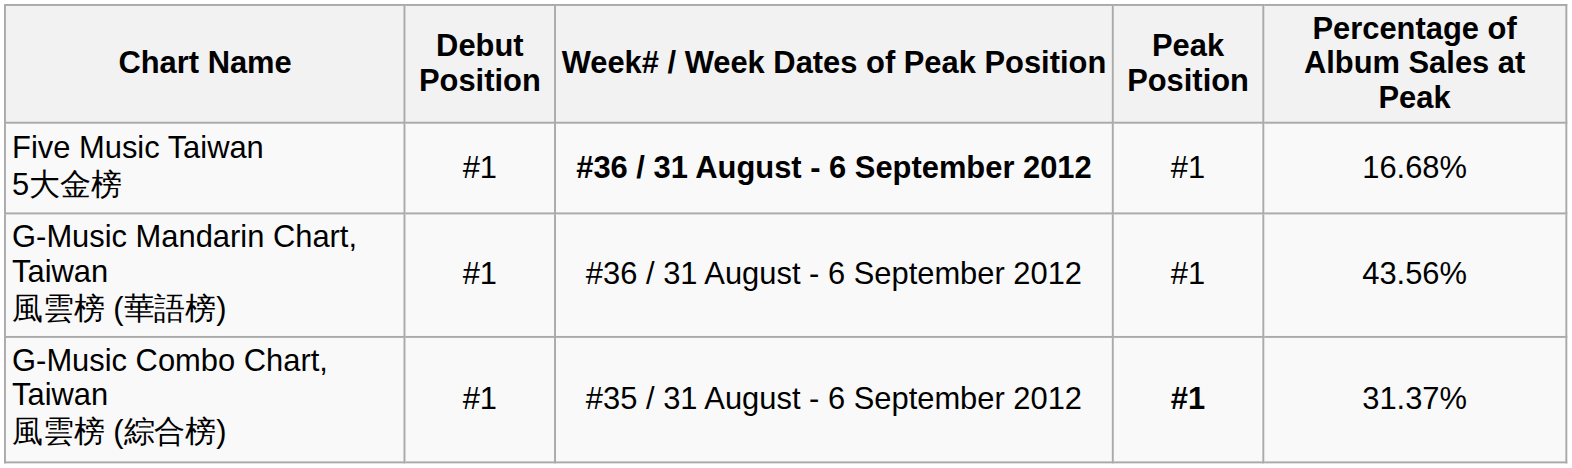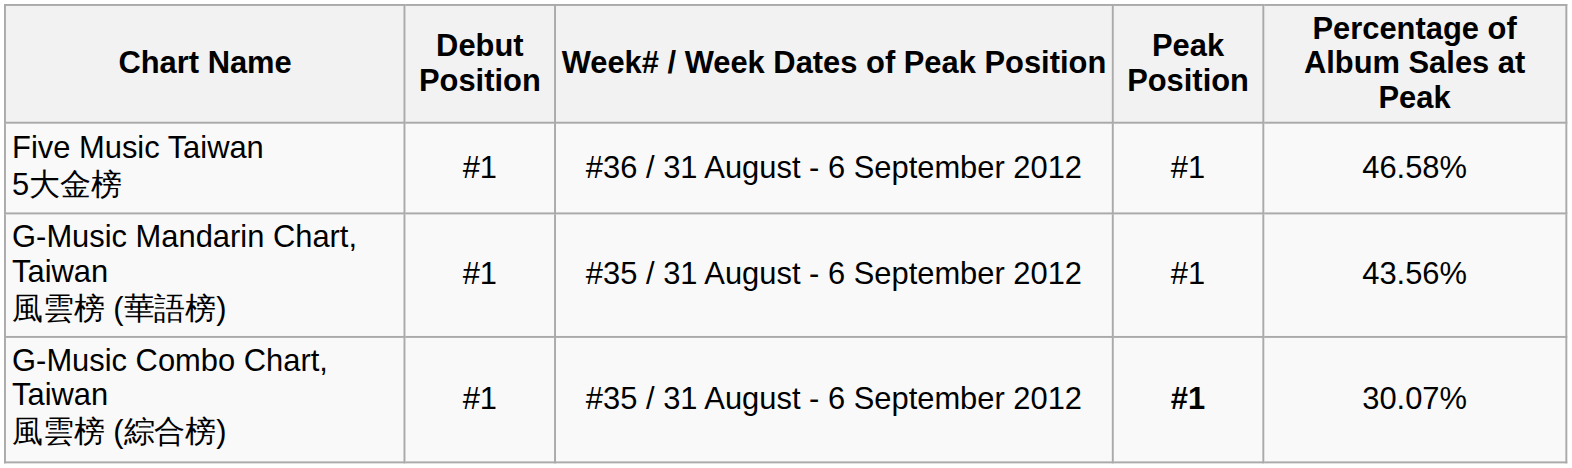Five Music Taiwan 5大金榜 | Week# / Week Dates of Peak Position: bold -> normal
Five Music Taiwan 5大金榜 | Percentage of Album Sales at Peak: 16.68% -> 46.58%
G-Music Mandarin Chart, Taiwan 風雲榜 (華語榜) | Week# / Week Dates of Peak Position: #36 / 31 August - 6 September 2012 -> #35 / 31 August - 6 September 2012
G-Music Combo Chart, Taiwan 風雲榜 (綜合榜) | Percentage of Album Sales at Peak: 31.37% -> 30.07%
